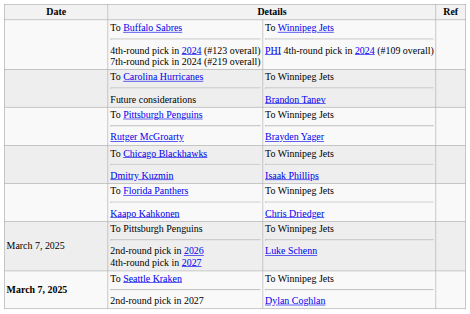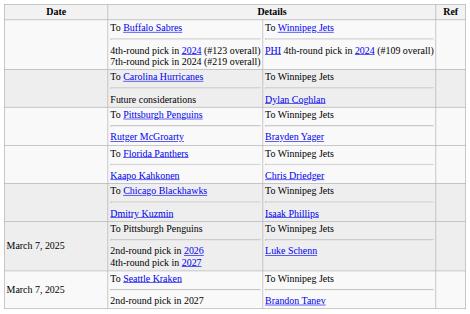To Carolina Hurricanes Future considerations | column 3: To Winnipeg Jets Brandon Tanev -> To Winnipeg Jets Dylan Coghlan
rows swapped: To Chicago Blackhawks Dmitry Kuzmin <-> To Florida Panthers Kaapo Kahkonen
To Seattle Kraken 2nd-round pick in 2027 | Date: bold -> normal
To Seattle Kraken 2nd-round pick in 2027 | column 3: To Winnipeg Jets Dylan Coghlan -> To Winnipeg Jets Brandon Tanev
